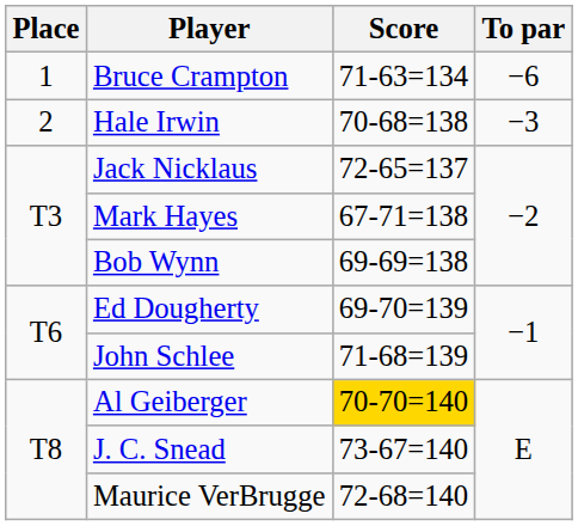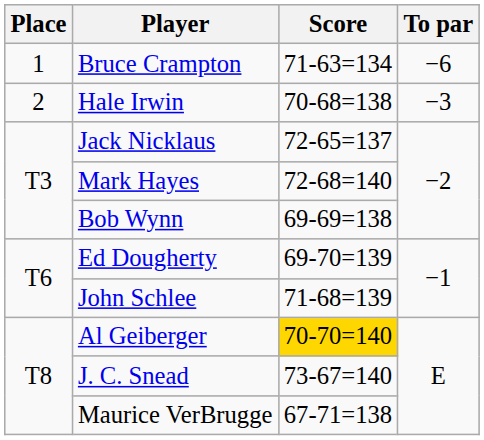Mark Hayes | Score: 67-71=138 -> 72-68=140
Maurice VerBrugge | Score: 72-68=140 -> 67-71=138
